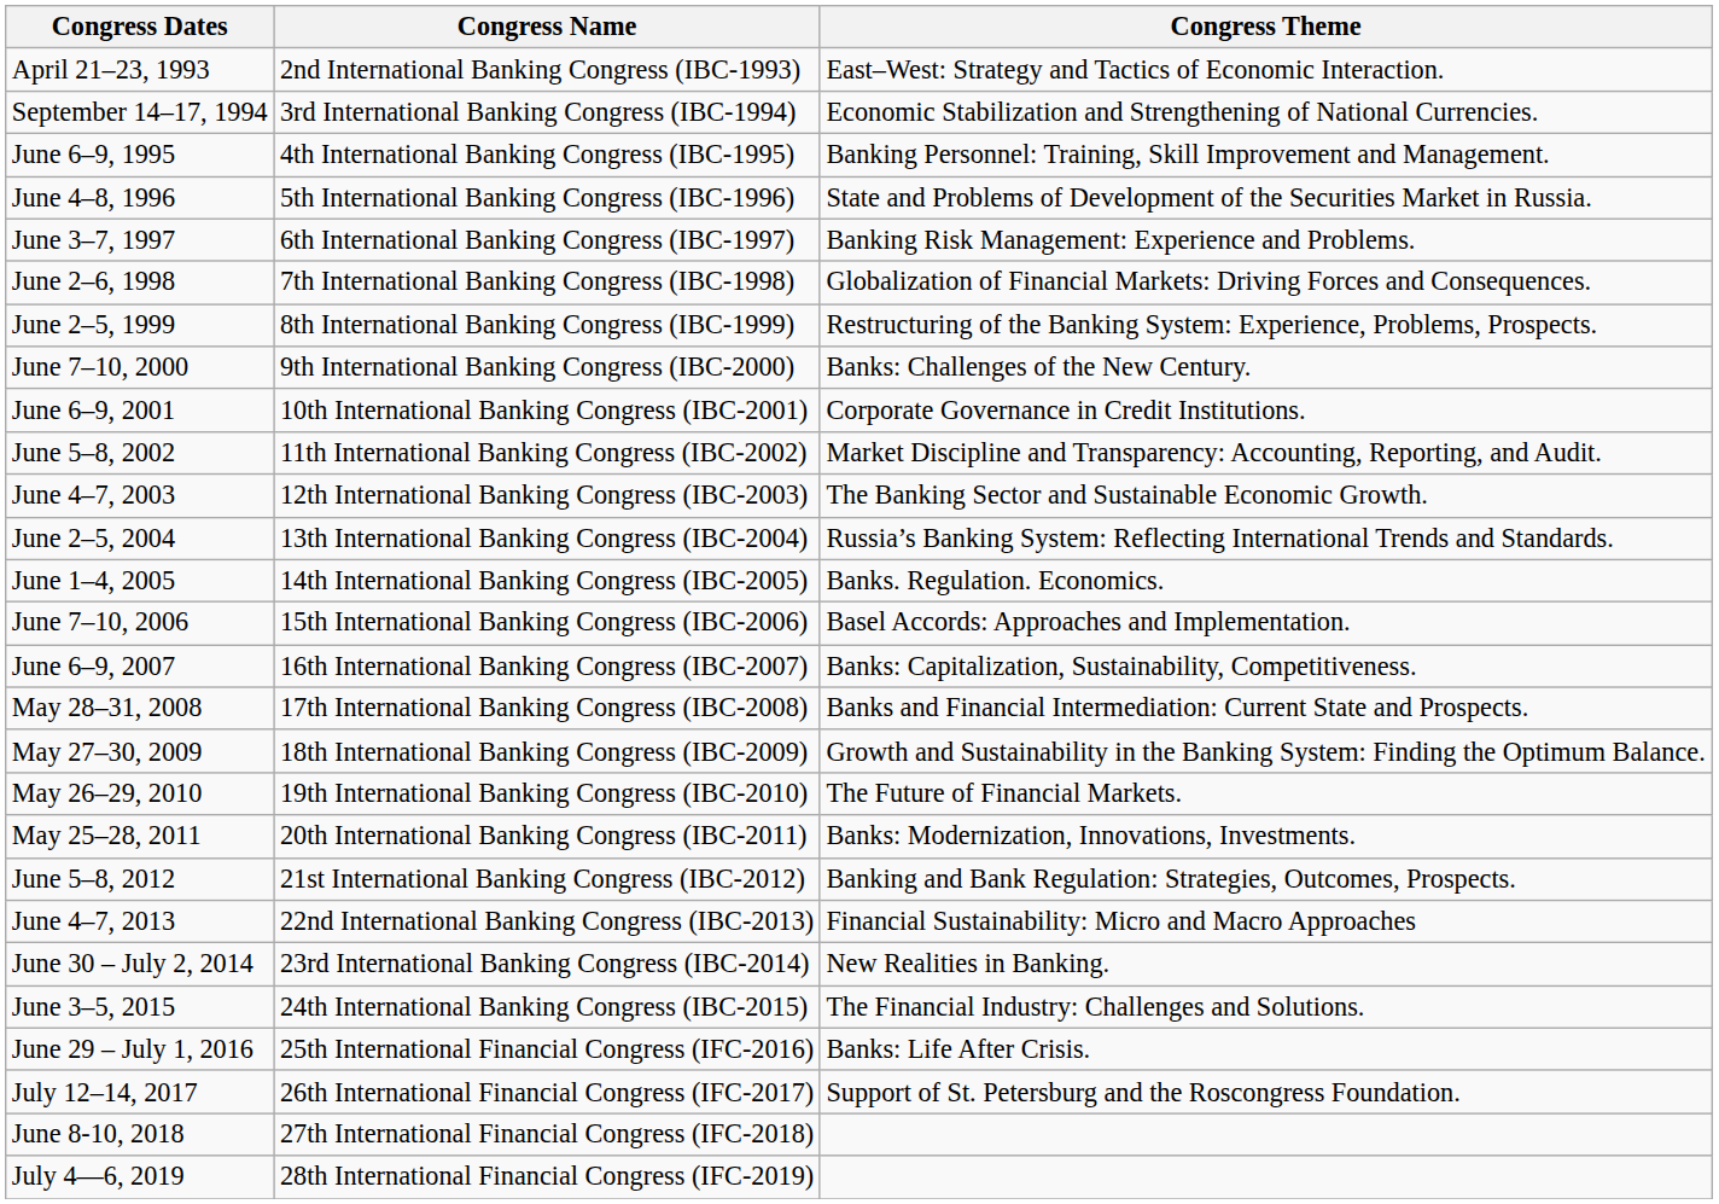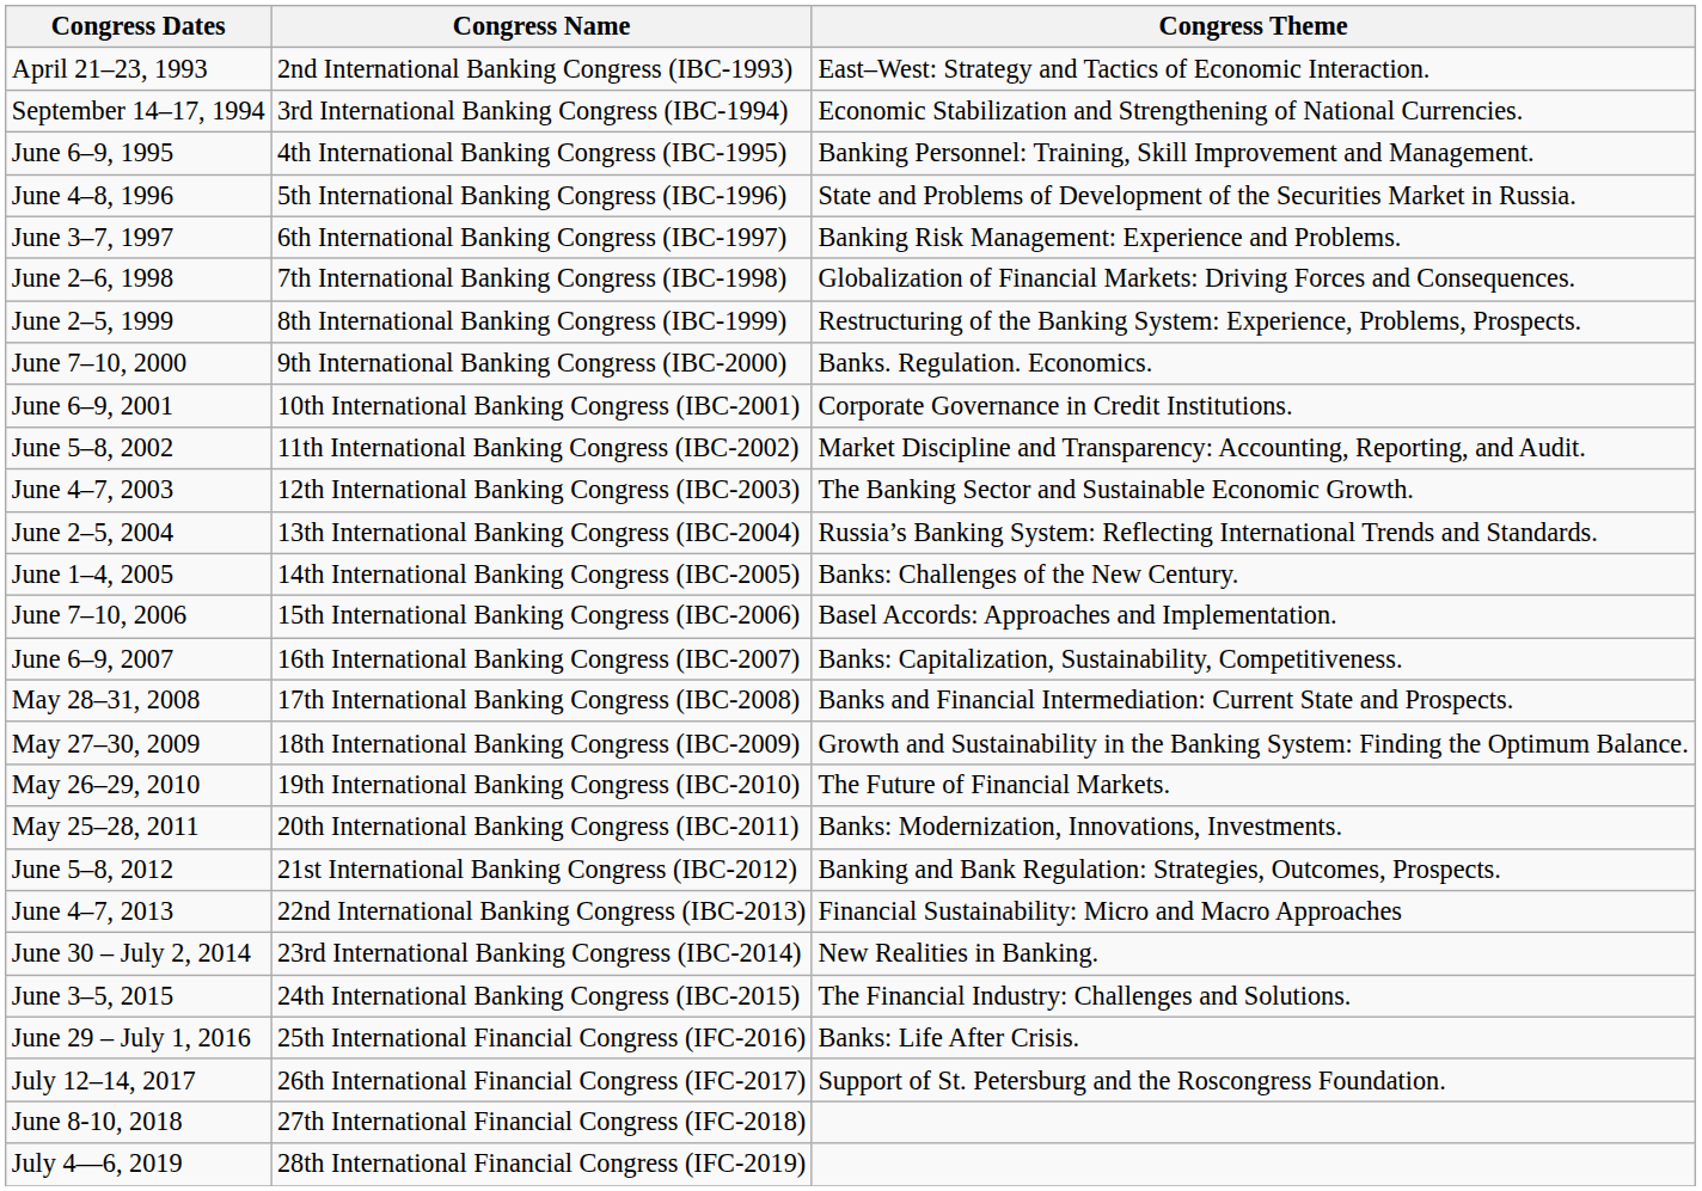June 7–10, 2000 | Congress Theme: Banks: Challenges of the New Century. -> Banks. Regulation. Economics.
June 1–4, 2005 | Congress Theme: Banks. Regulation. Economics. -> Banks: Challenges of the New Century.
